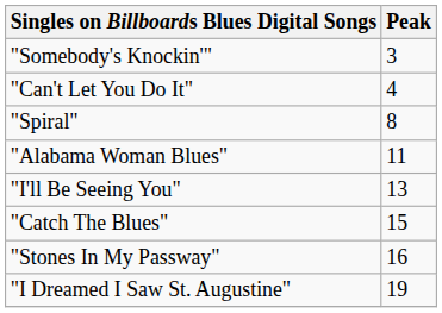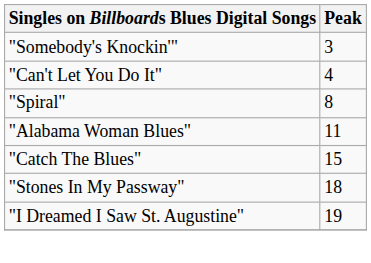- row: "I'll Be Seeing You" | 13
"Stones In My Passway" | Peak: 16 -> 18
